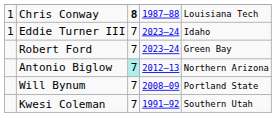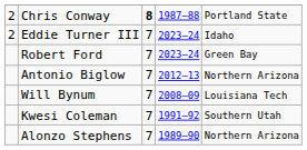Chris Conway | column 1: 1 -> 2
Chris Conway | column 5: Louisiana Tech -> Portland State
Eddie Turner III | column 1: 1 -> 2
Antonio Biglow | column 3: paleturquoise background -> no background
Will Bynum | column 5: Portland State -> Louisiana Tech
+ row: Alonzo Stephens | 7 | 1989–90 | Northern Arizona
